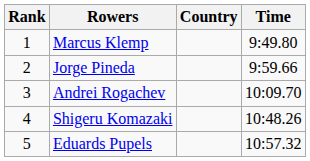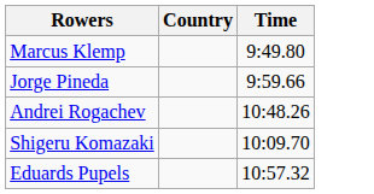- column: Rank | 1 | 2 | 3 | 4 | 5
Andrei Rogachev | Time: 10:09.70 -> 10:48.26
Shigeru Komazaki | Time: 10:48.26 -> 10:09.70
